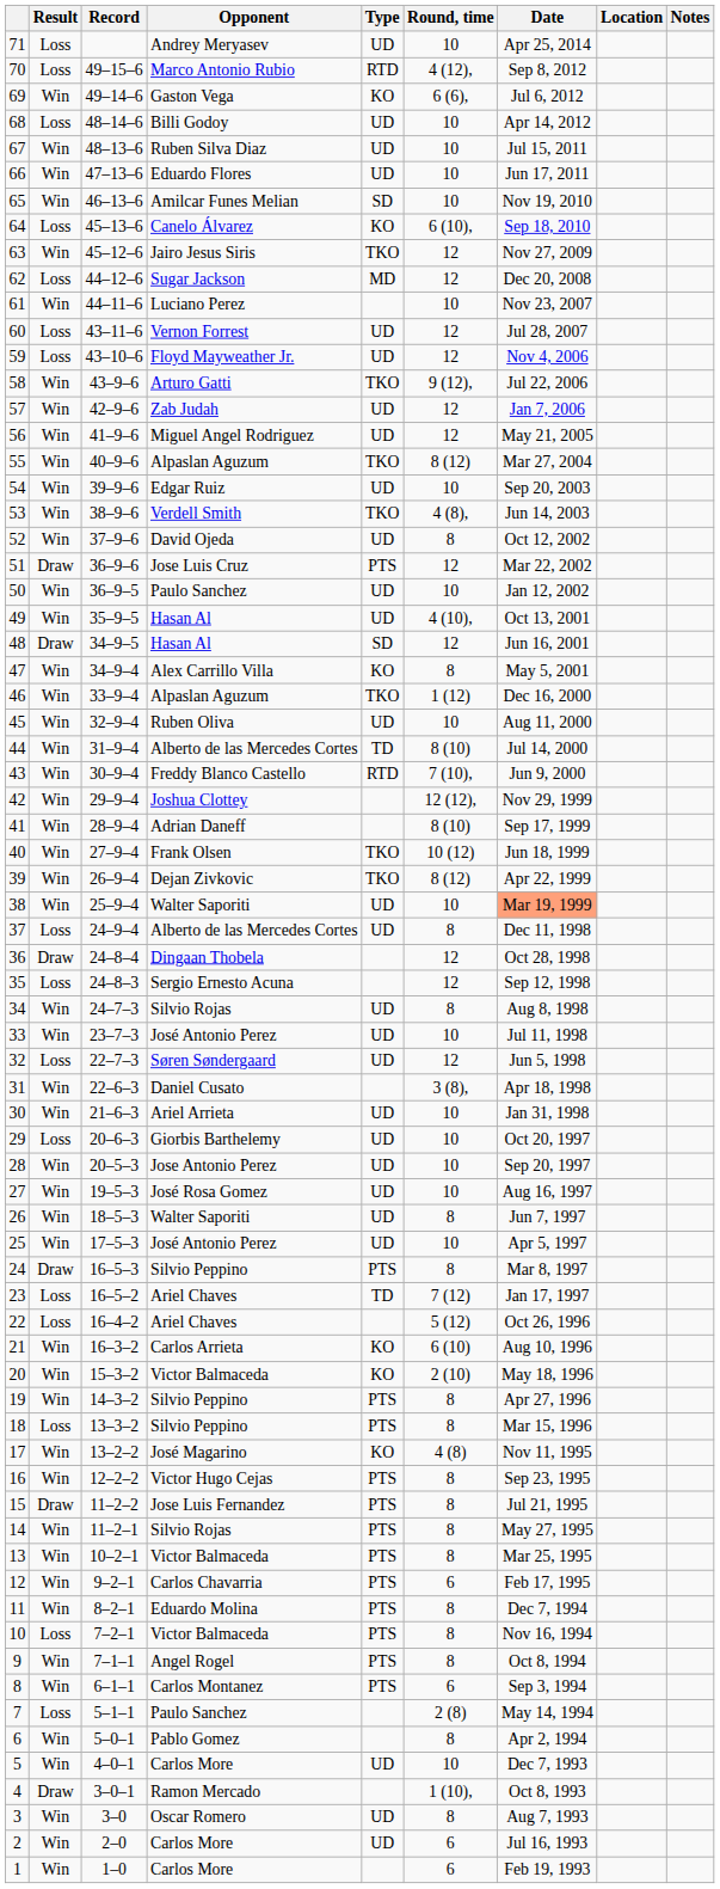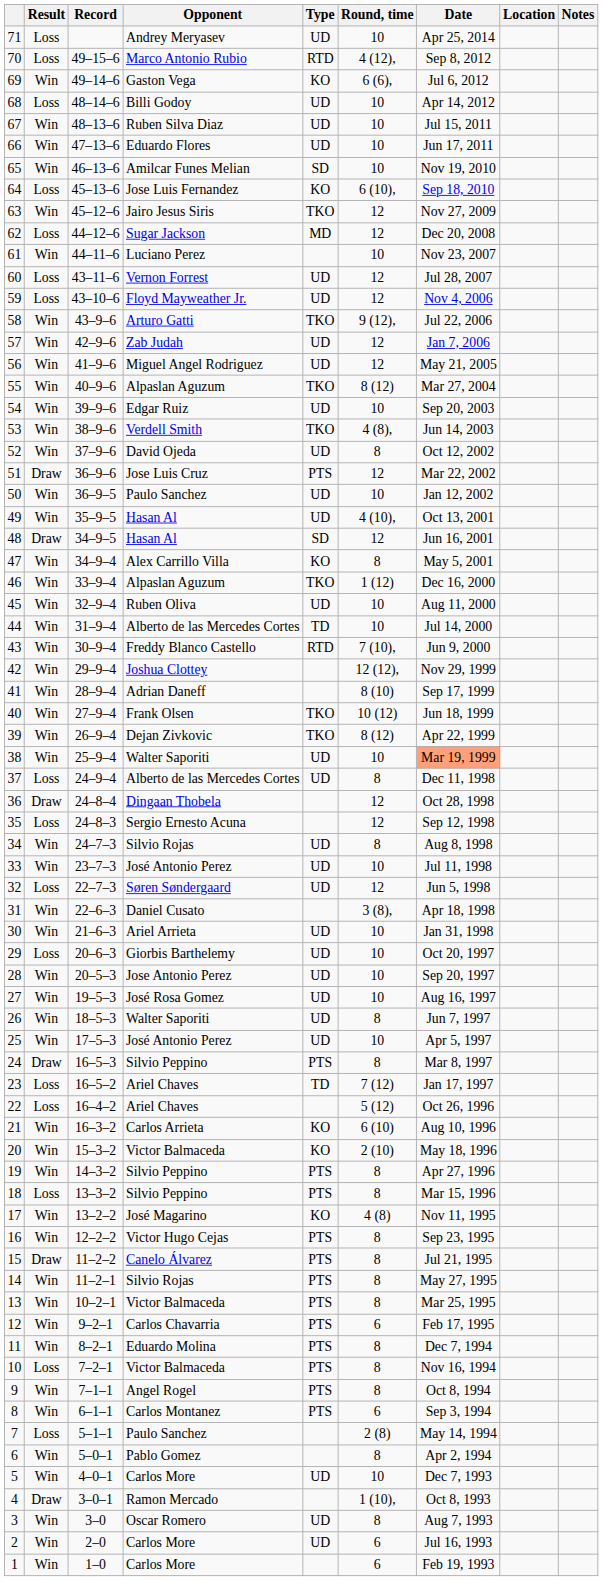64 | Opponent: Canelo Álvarez -> Jose Luis Fernandez
44 | Round, time: 8 (10) -> 10
15 | Opponent: Jose Luis Fernandez -> Canelo Álvarez
